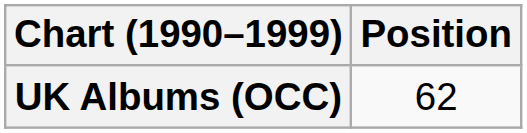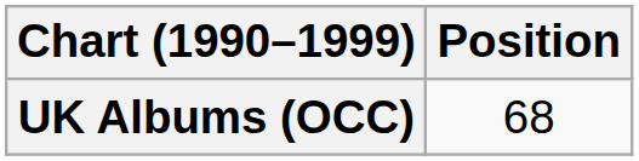UK Albums (OCC) | Position: 62 -> 68
